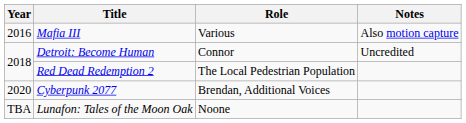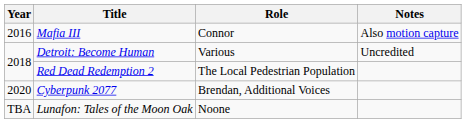Mafia III | Role: Various -> Connor
Detroit: Become Human | Role: Connor -> Various
